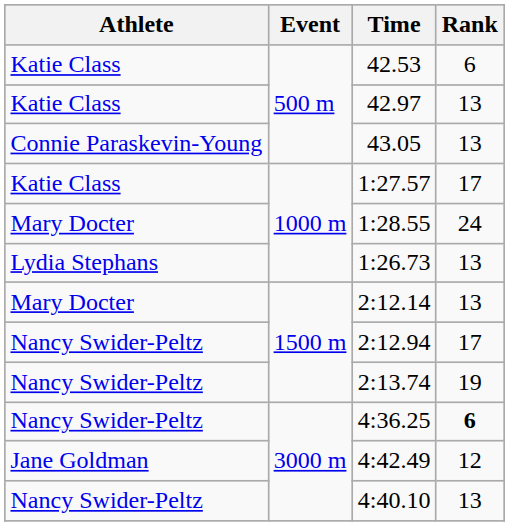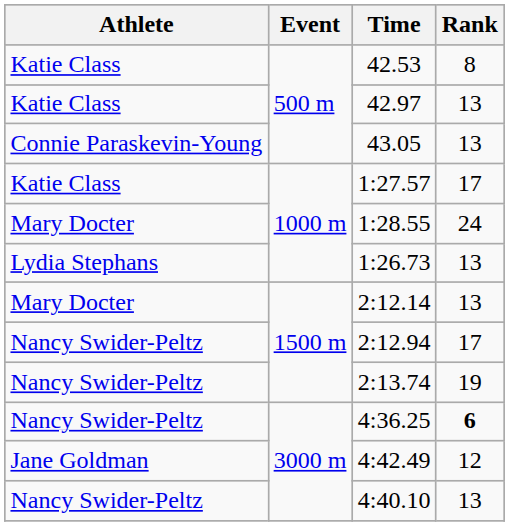42.53 | Rank: 6 -> 8
